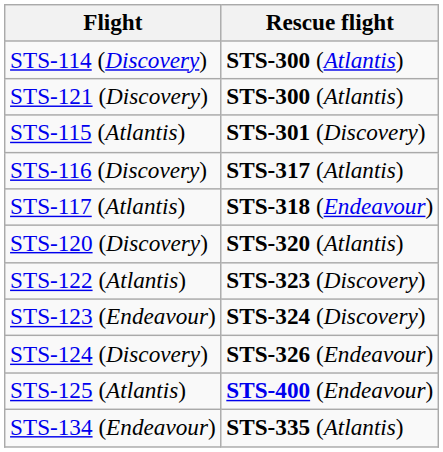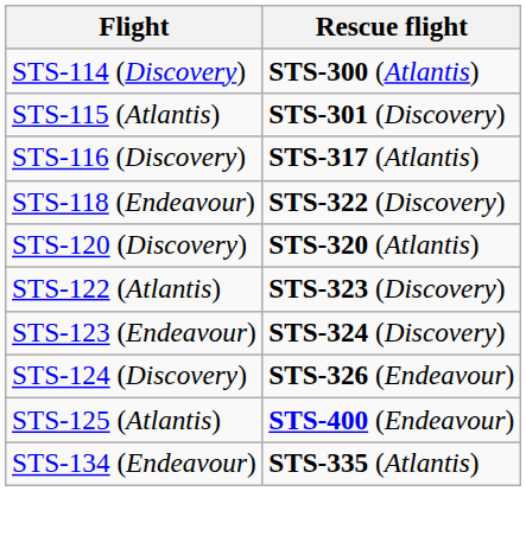- row: STS-121 (Discovery) | STS-300 (Atlantis)
- row: STS-117 (Atlantis) | STS-318 (Endeavour)
+ row: STS-118 (Endeavour) | STS-322 (Discovery)
